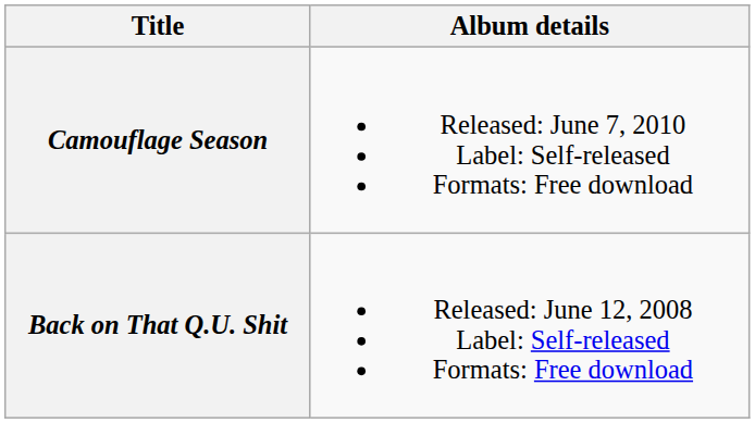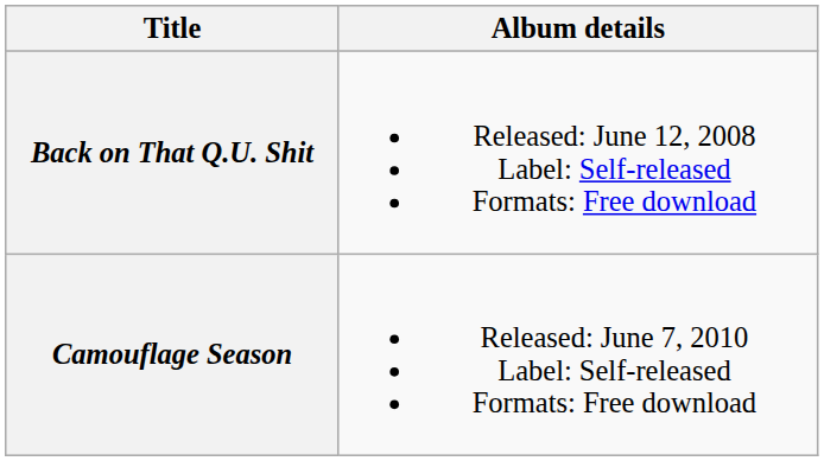rows swapped: Back on That Q.U. Shit <-> Camouflage Season
